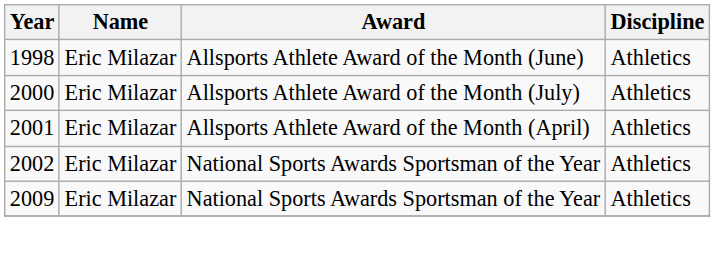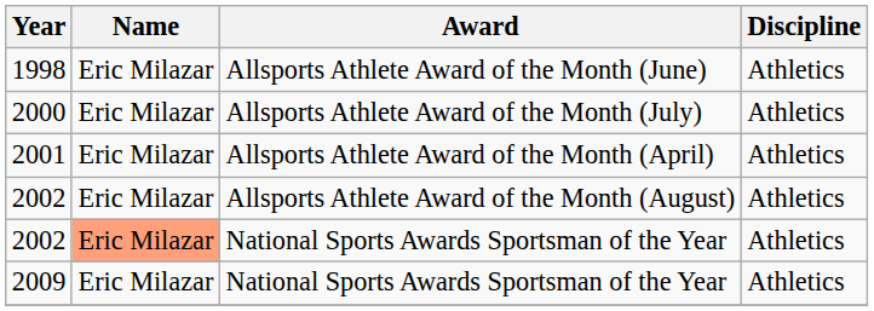+ row: 2002 | Eric Milazar | Allsports Athlete Award of the Month (August) | Athletics
2002 / National Sports Awards Sportsman of the Year | Name: no background -> lightsalmon background
